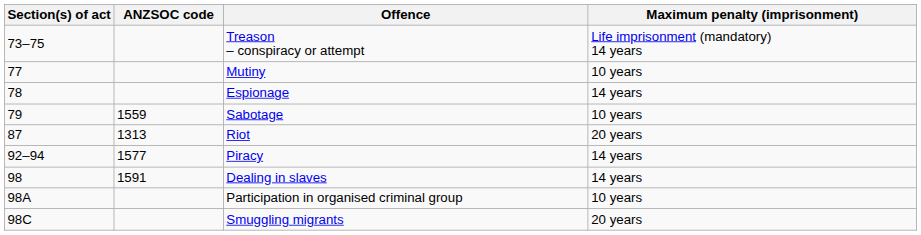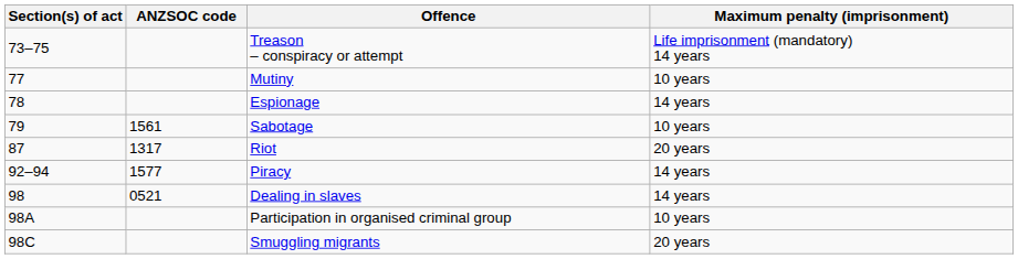Sabotage | ANZSOC code: 1559 -> 1561
Riot | ANZSOC code: 1313 -> 1317
Dealing in slaves | ANZSOC code: 1591 -> 0521
